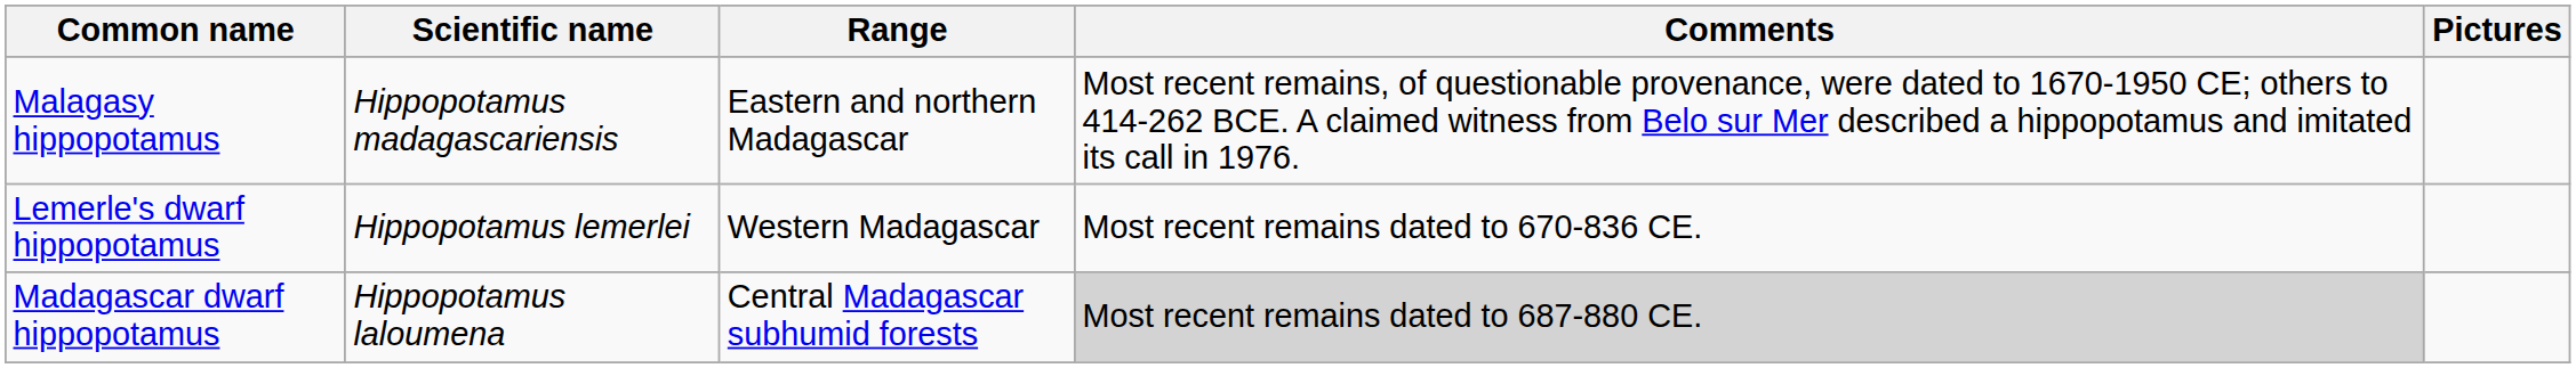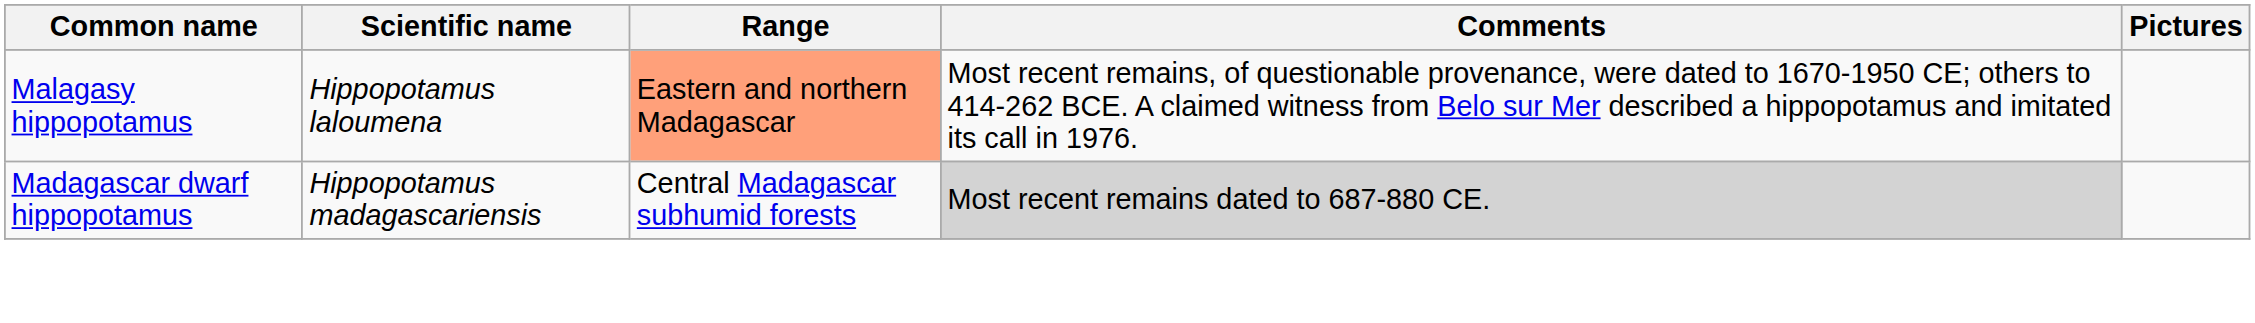Malagasy hippopotamus | Scientific name: Hippopotamus madagascariensis -> Hippopotamus laloumena
Malagasy hippopotamus | Range: no background -> lightsalmon background
- row: Lemerle's dwarf hippopotamus | Hippopotamus lemerlei | Western Madagascar | Most recent remains dated to 670-836 CE.
Madagascar dwarf hippopotamus | Scientific name: Hippopotamus laloumena -> Hippopotamus madagascariensis
